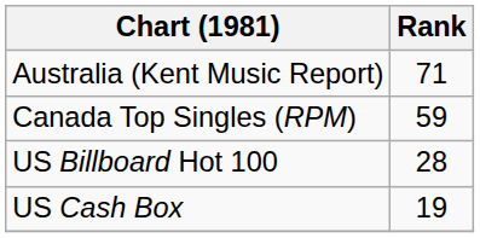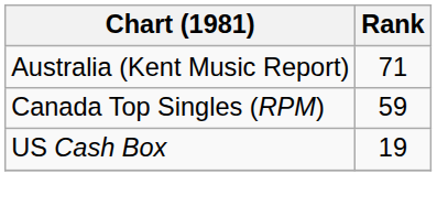- row: US Billboard Hot 100 | 28
